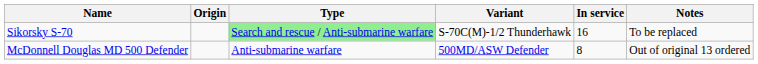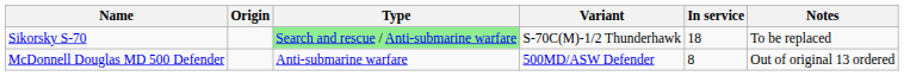Sikorsky S-70 | In service: 16 -> 18
